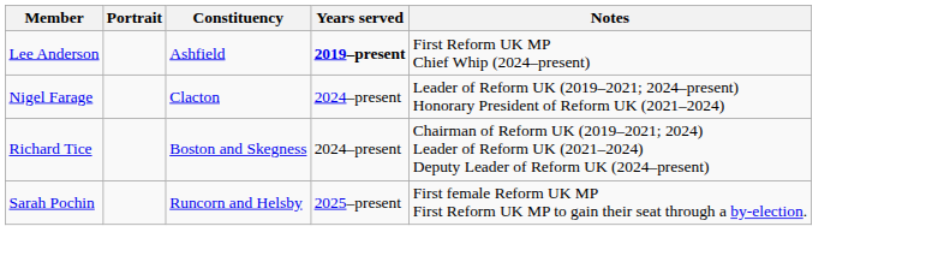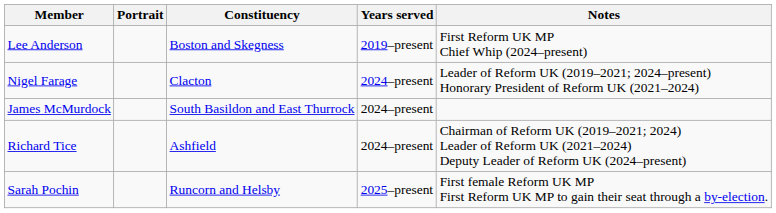Lee Anderson | Constituency: Ashfield -> Boston and Skegness
Lee Anderson | Years served: bold -> normal
+ row: James McMurdock | South Basildon and East Thurrock | 2024–present
Richard Tice | Constituency: Boston and Skegness -> Ashfield
